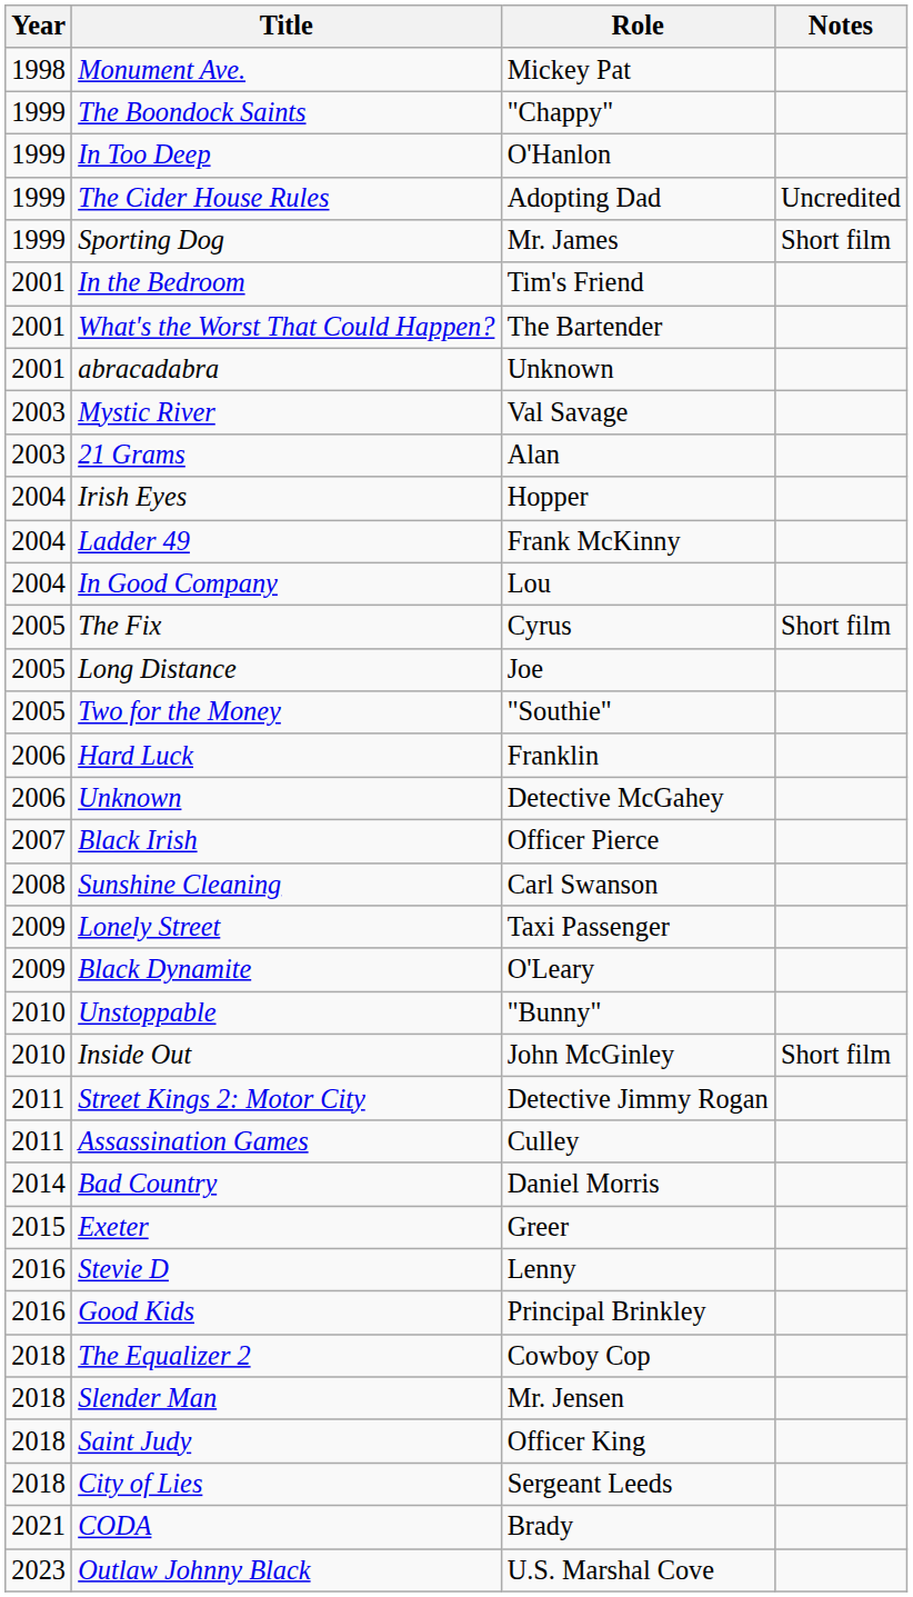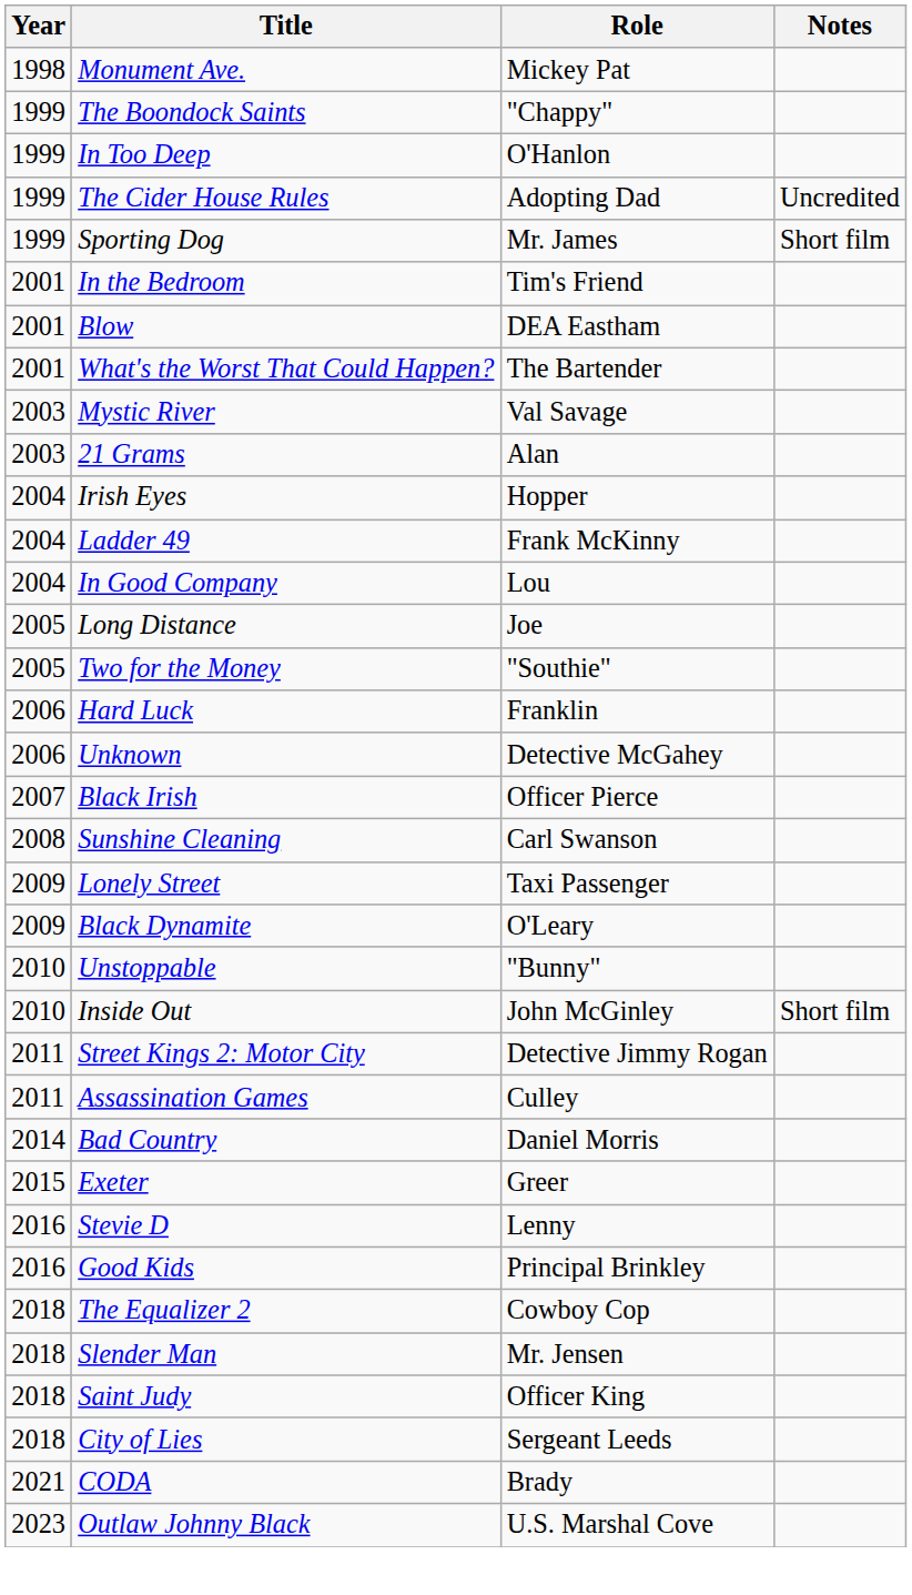+ row: 2001 | Blow | DEA Eastham
- row: 2001 | abracadabra | Unknown
- row: 2005 | The Fix | Cyrus | Short film
